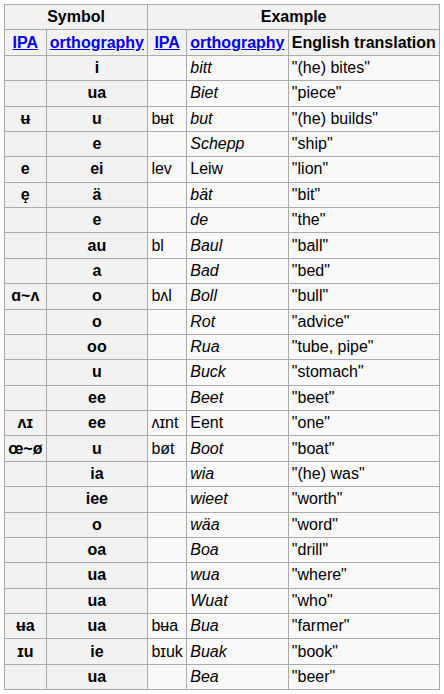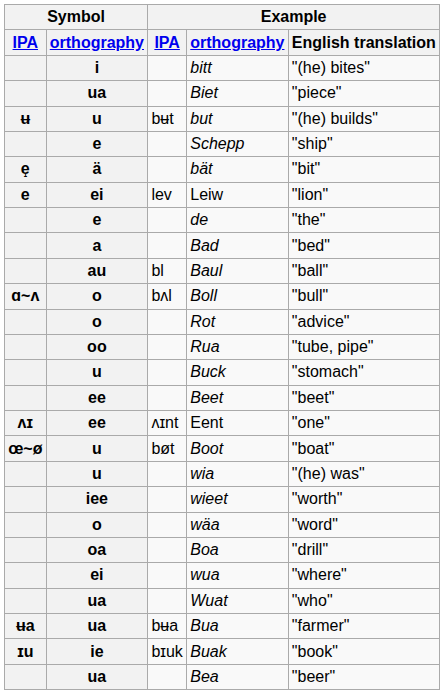rows swapped: bät <-> Leiw
rows swapped: Baul <-> Bad
wia | Symbol / orthography: ia -> u
wua | Symbol / orthography: ua -> ei
